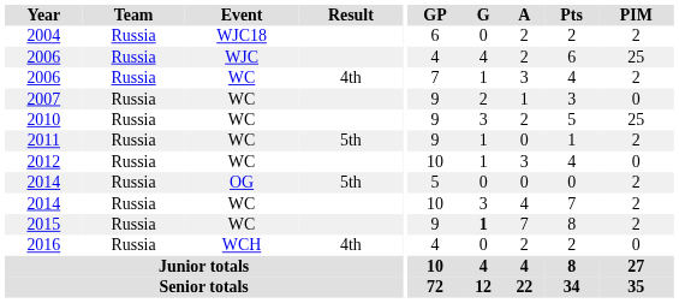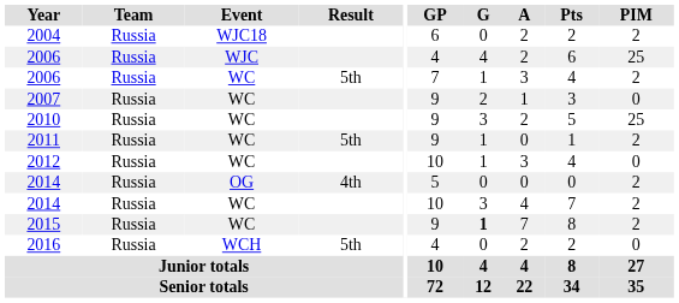2006 / WC | Result: 4th -> 5th
2014 / OG | Result: 5th -> 4th
2016 | Result: 4th -> 5th
